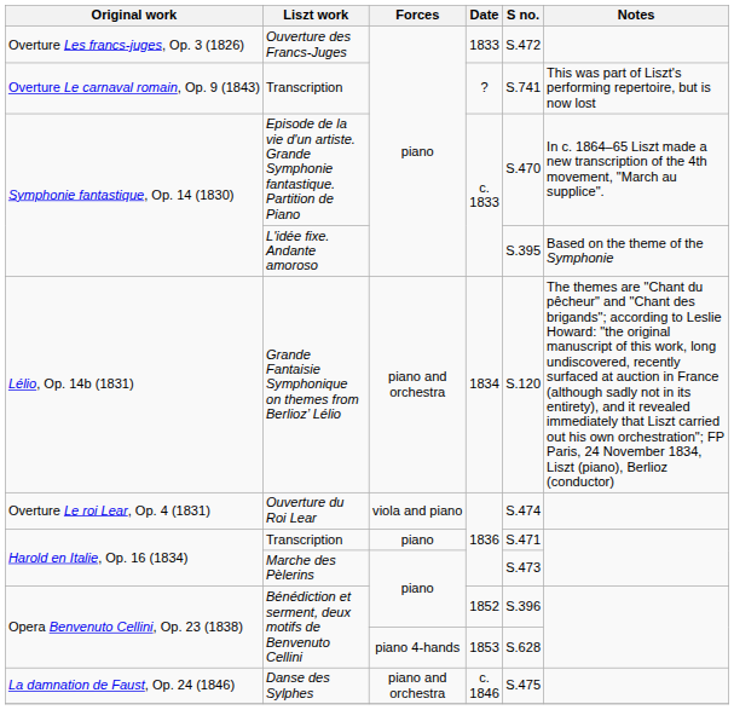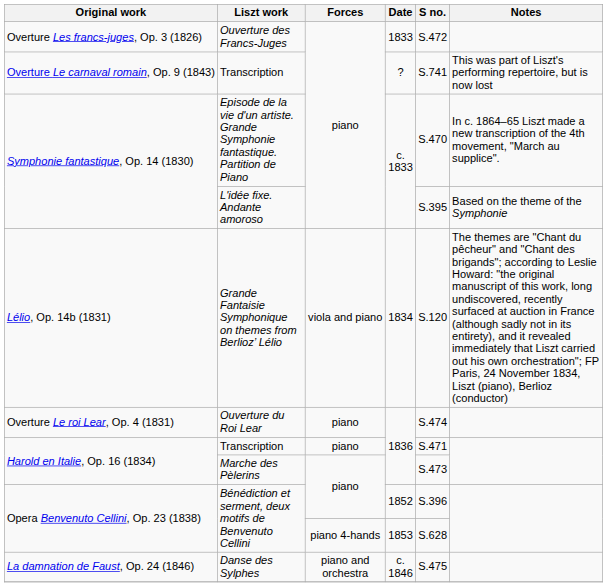Grande Fantaisie Symphonique on themes from Berlioz’ Lélio | Forces: piano and orchestra -> viola and piano
Ouverture du Roi Lear | Forces: viola and piano -> piano
